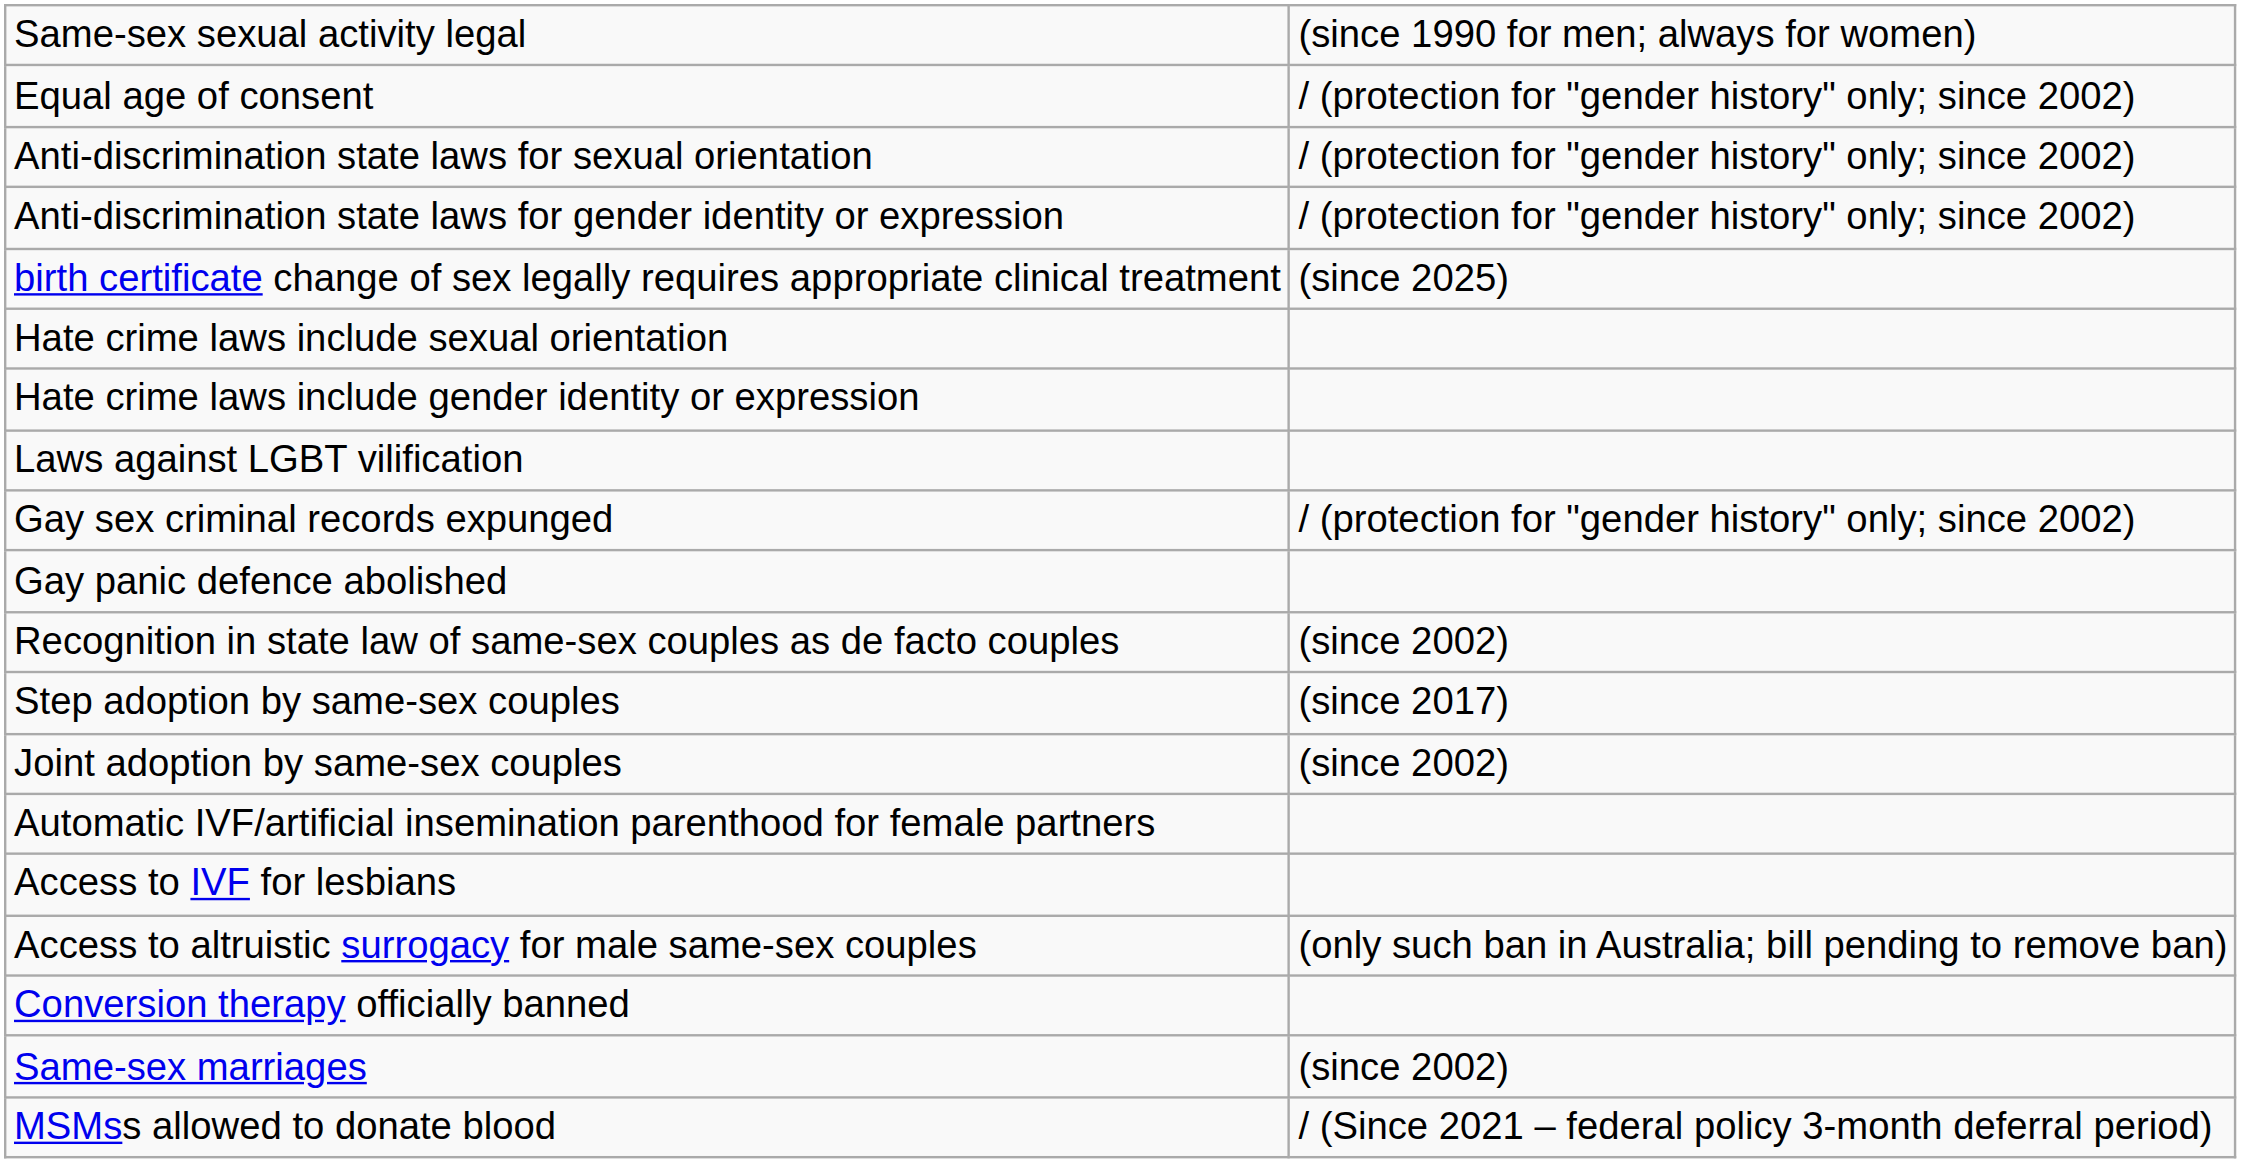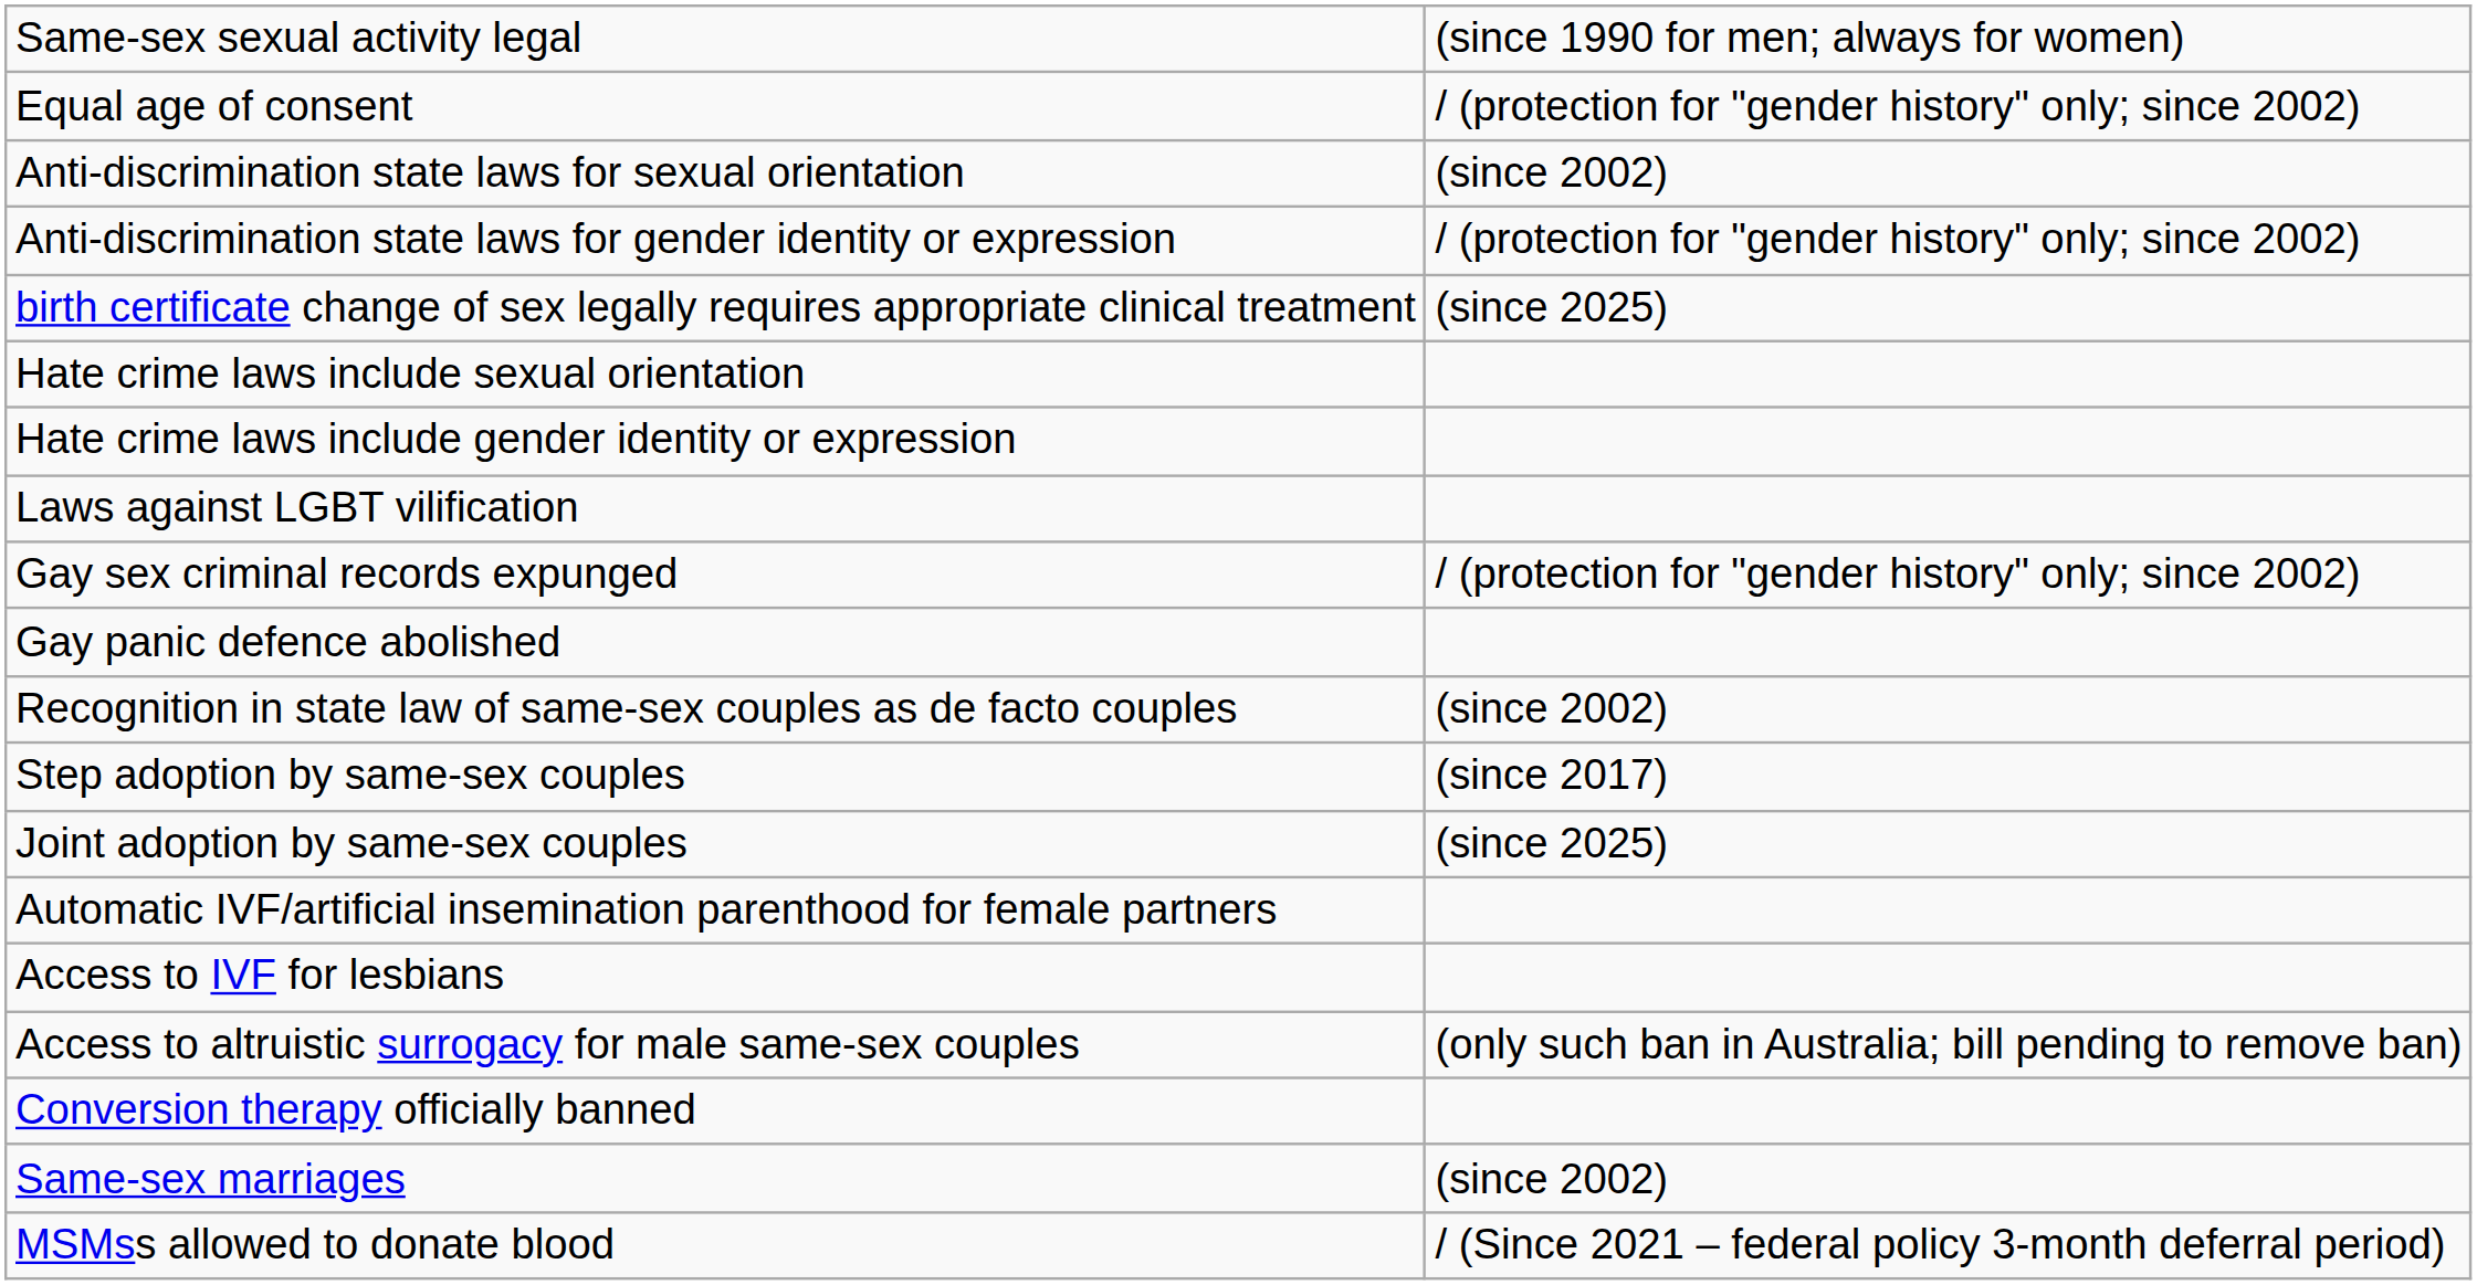Anti-discrimination state laws for sexual orientation | column 2: / (protection for "gender history" only; since 2002) -> (since 2002)
Joint adoption by same-sex couples | column 2: (since 2002) -> (since 2025)
